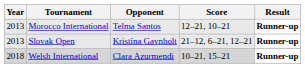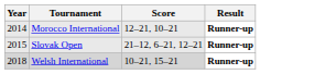- column: Opponent | Telma Santos | Kristína Gavnholt | Clara Azurmendi
Morocco International | Year: 2013 -> 2014
Slovak Open | Year: 2013 -> 2015
